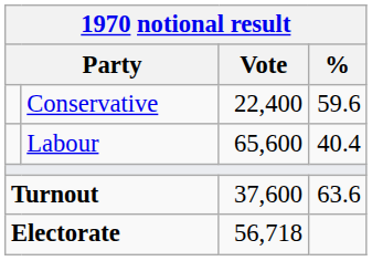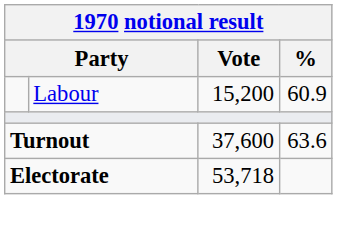- row: Conservative | 22,400 | 59.6
Labour | Vote: 65,600 -> 15,200
Labour | %: 40.4 -> 60.9
Electorate | Vote: 56,718 -> 53,718
